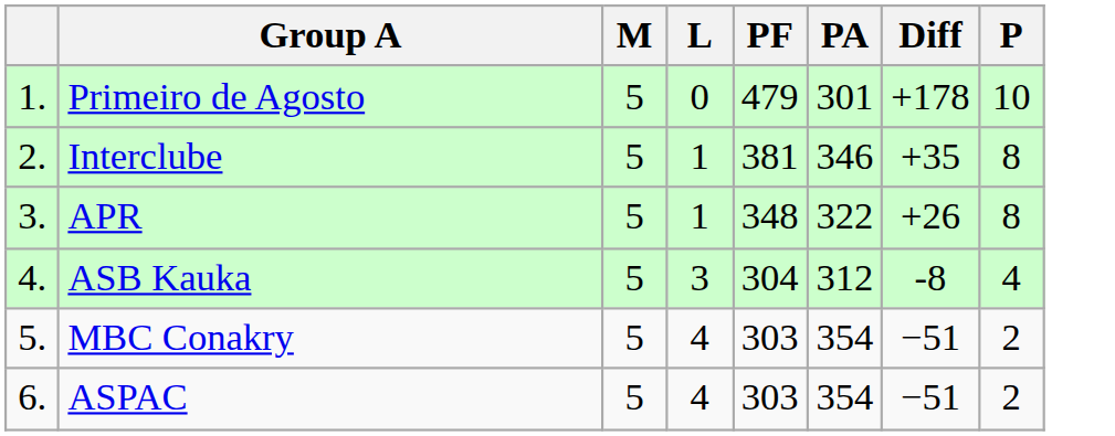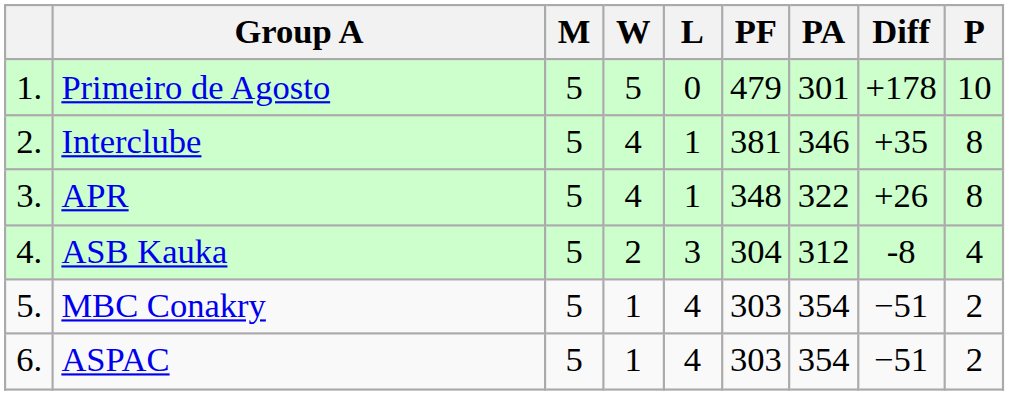+ column: W | 5 | 4 | 4 | 2 | 1 | 1
